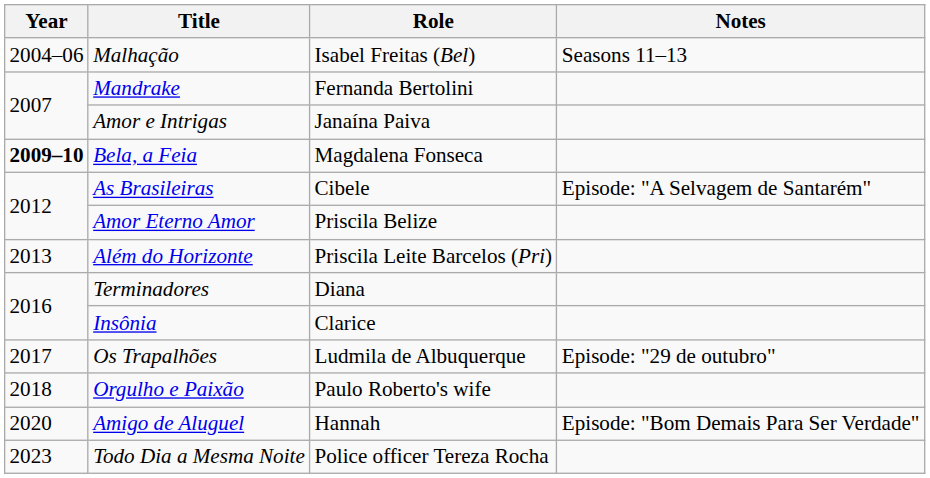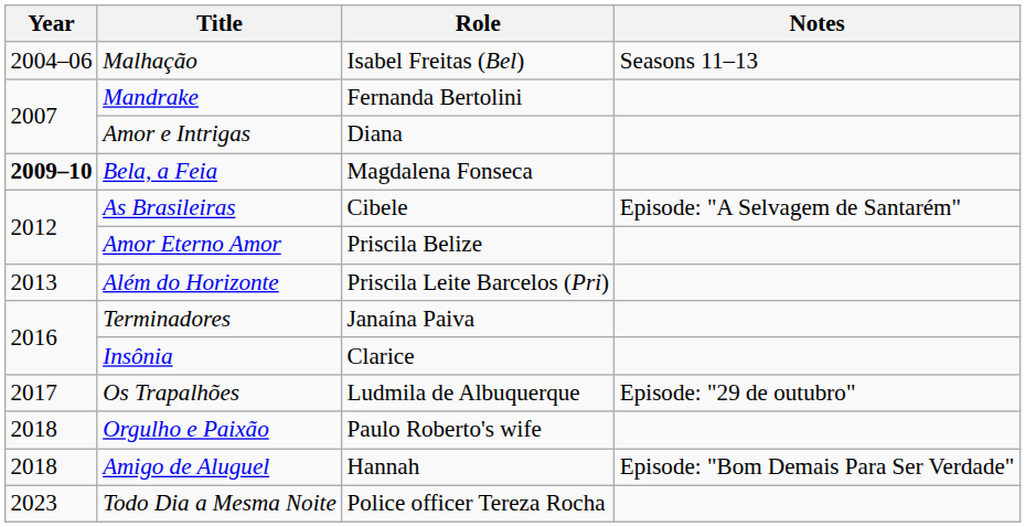Amor e Intrigas | Role: Janaína Paiva -> Diana
Terminadores | Role: Diana -> Janaína Paiva
Amigo de Aluguel | Year: 2020 -> 2018
